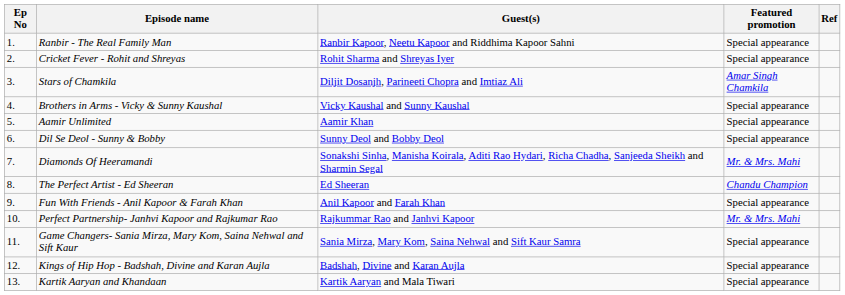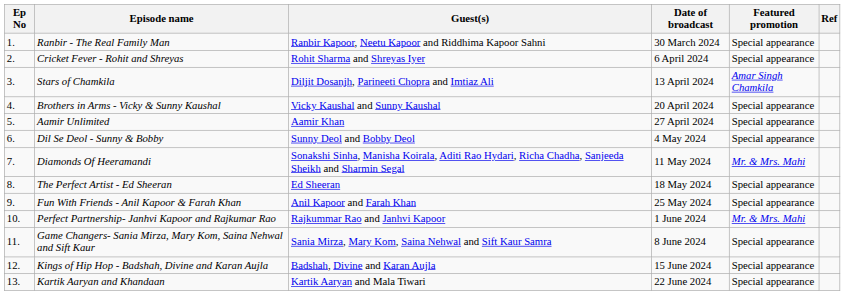+ column: Date of broadcast | 30 March 2024 | 6 April 2024 | 13 April 2024 | 20 April 2024 | 27 April 2024 | 4 May 2024 | 11 May 2024 | 18 May 2024 | 25 May 2024 | 1 June 2024 | 8 June 2024 | 15 June 2024 | 22 June 2024
The Perfect Artist - Ed Sheeran | Featured promotion: Chandu Champion -> Special appearance
